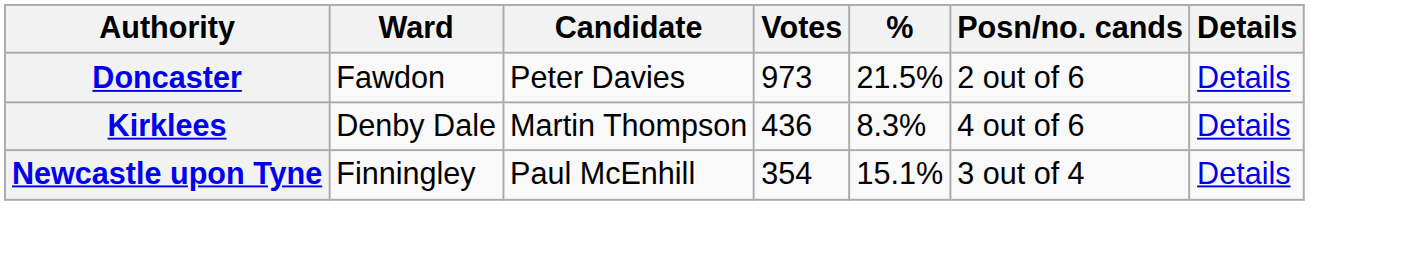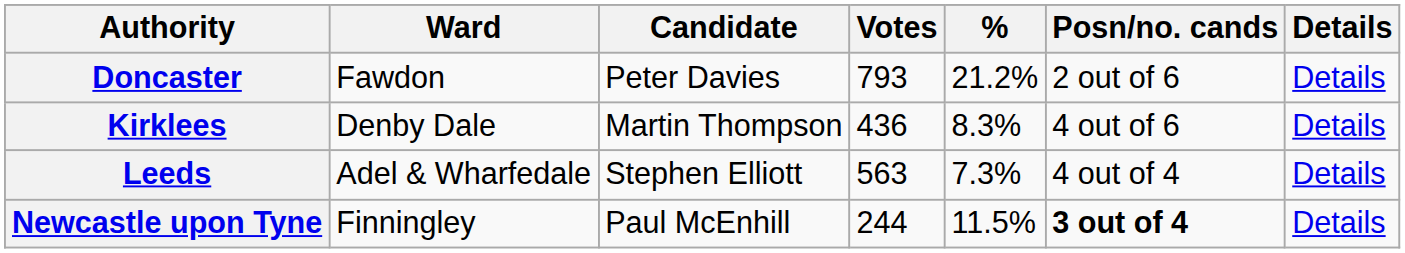Doncaster | Votes: 973 -> 793
Doncaster | %: 21.5% -> 21.2%
+ row: Leeds | Adel & Wharfedale | Stephen Elliott | 563 | 7.3% | 4 out of 4 | Details
Newcastle upon Tyne | Votes: 354 -> 244
Newcastle upon Tyne | %: 15.1% -> 11.5%
Newcastle upon Tyne | Posn/no. cands: normal -> bold
